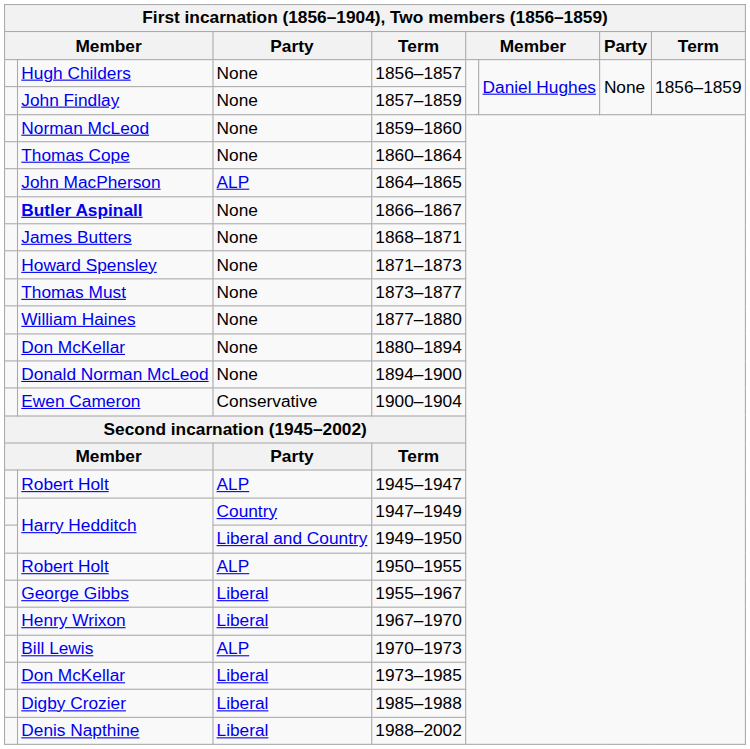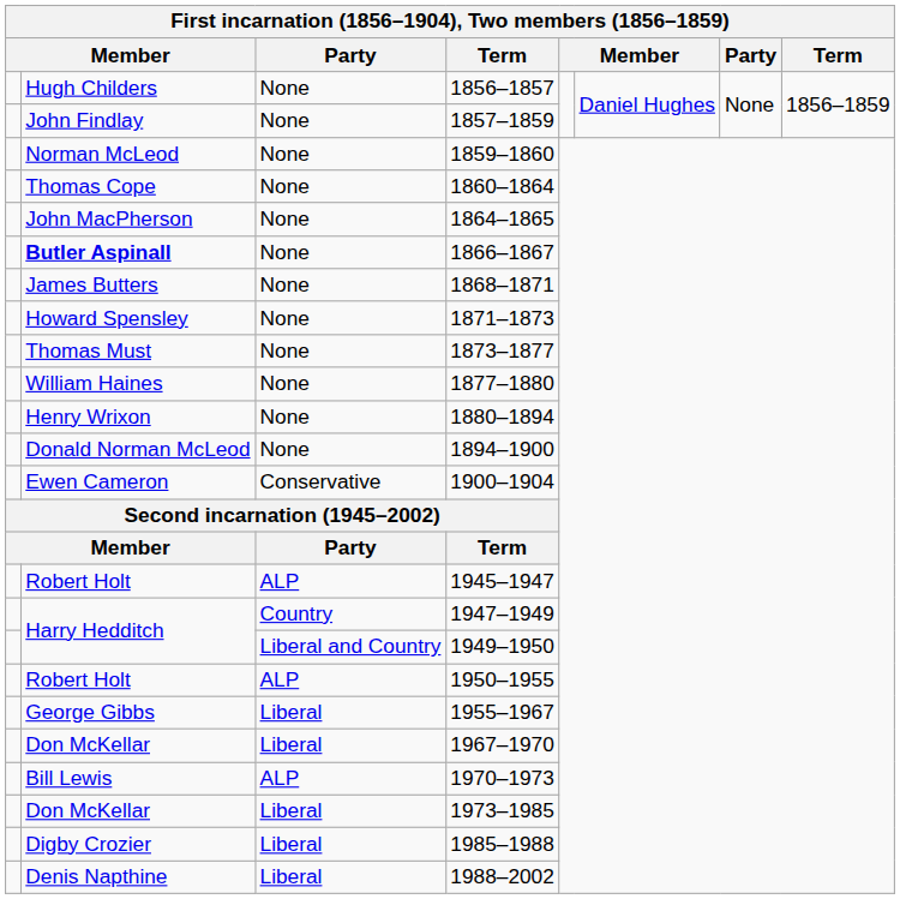1864–1865 | column 3: ALP -> None
1880–1894 | column 2: Don McKellar -> Henry Wrixon
1967–1970 | column 2: Henry Wrixon -> Don McKellar
